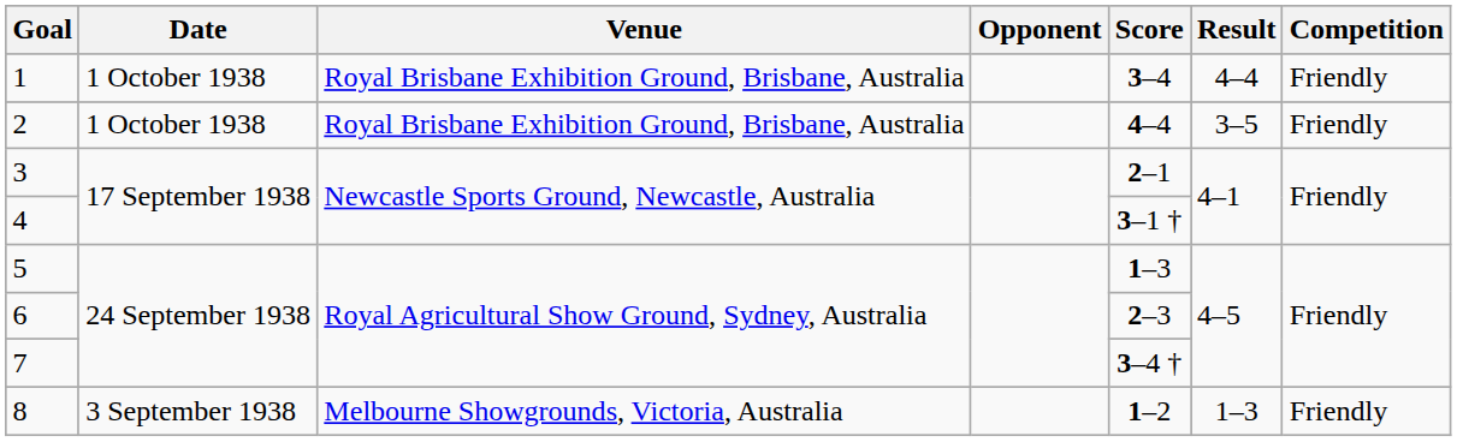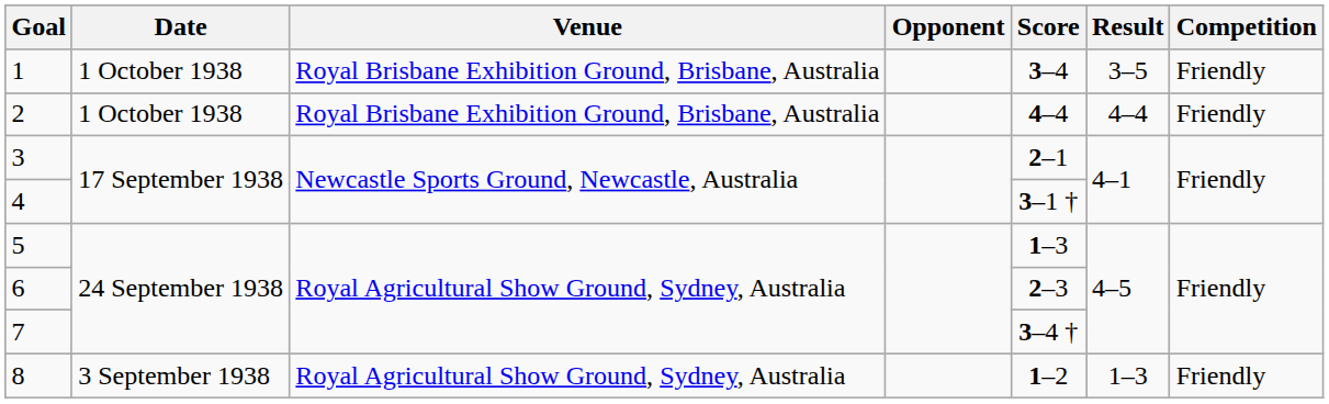1 | Result: 4–4 -> 3–5
2 | Result: 3–5 -> 4–4
8 | Venue: Melbourne Showgrounds, Victoria, Australia -> Royal Agricultural Show Ground, Sydney, Australia
